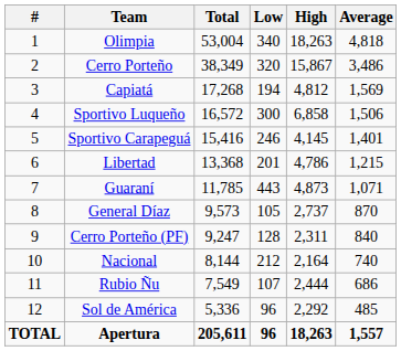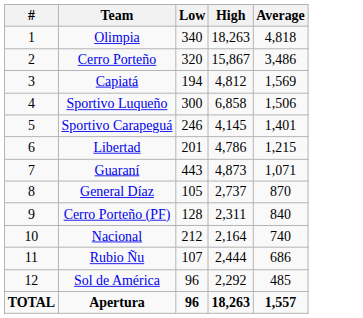- column: Total | 53,004 | 38,349 | 17,268 | 16,572 | 15,416 | 13,368 | 11,785 | 9,573 | 9,247 | 8,144 | 7,549 | 5,336 | 205,611
